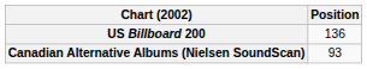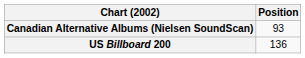rows swapped: Canadian Alternative Albums (Nielsen SoundScan) <-> US Billboard 200
